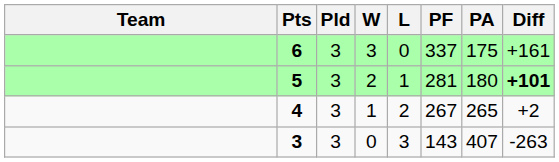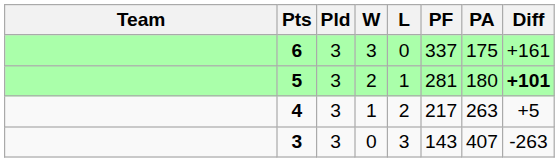4 | PF: 267 -> 217
4 | PA: 265 -> 263
4 | Diff: +2 -> +5
